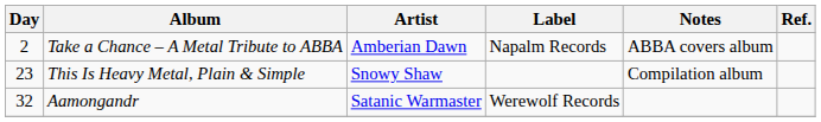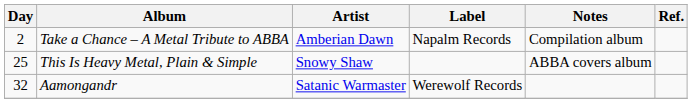Take a Chance – A Metal Tribute to ABBA | Notes: ABBA covers album -> Compilation album
This Is Heavy Metal, Plain & Simple | Day: 23 -> 25
This Is Heavy Metal, Plain & Simple | Notes: Compilation album -> ABBA covers album
